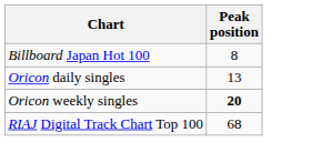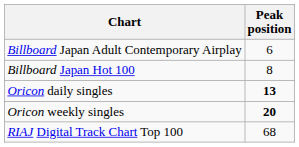+ row: Billboard Japan Adult Contemporary Airplay | 6
Oricon daily singles | Peak position: normal -> bold
